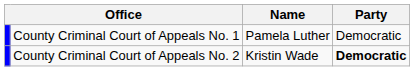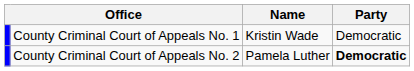County Criminal Court of Appeals No. 1 | Name: Pamela Luther -> Kristin Wade
County Criminal Court of Appeals No. 2 | Name: Kristin Wade -> Pamela Luther
